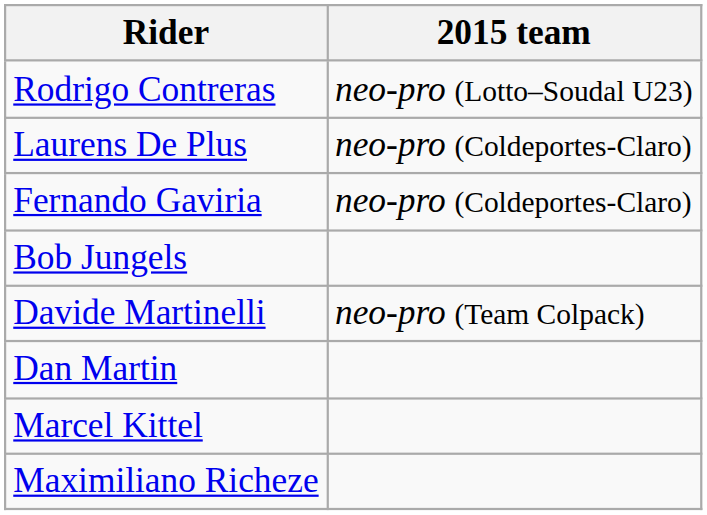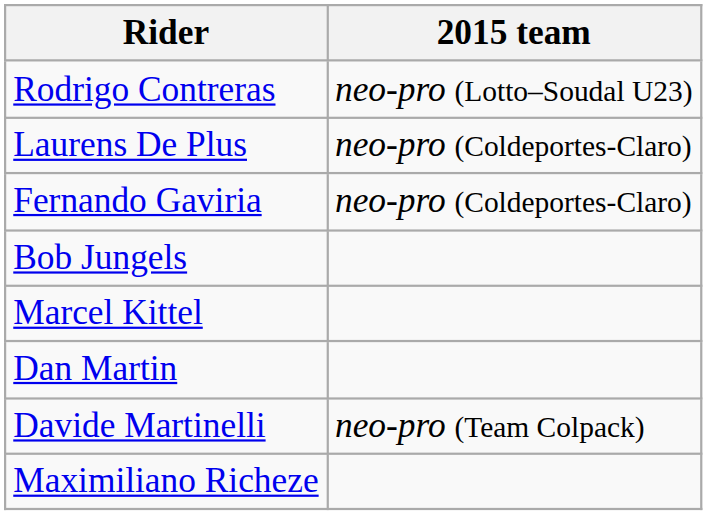rows swapped: Marcel Kittel <-> Davide Martinelli
